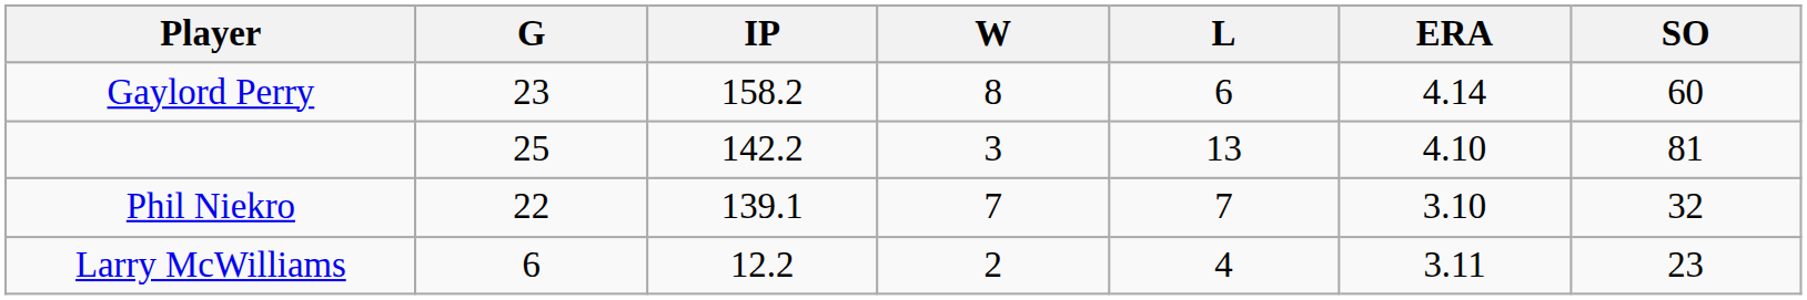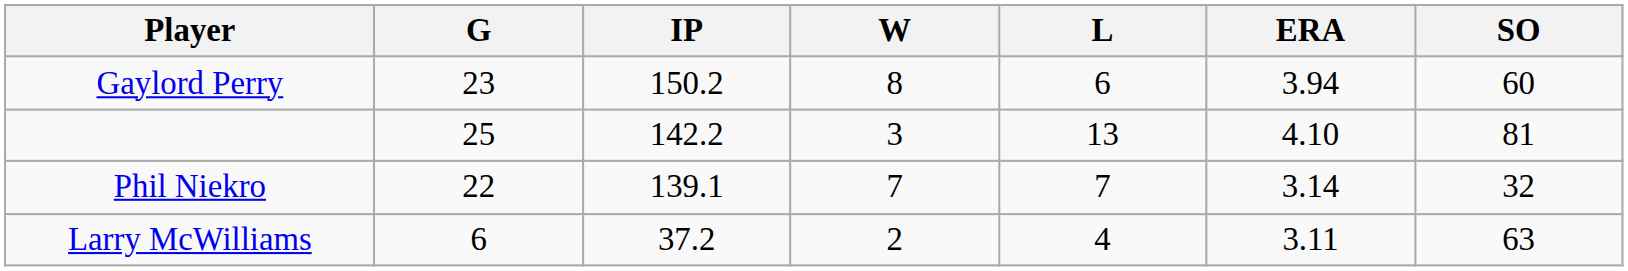Gaylord Perry | IP: 158.2 -> 150.2
Gaylord Perry | ERA: 4.14 -> 3.94
Phil Niekro | ERA: 3.10 -> 3.14
Larry McWilliams | IP: 12.2 -> 37.2
Larry McWilliams | SO: 23 -> 63
